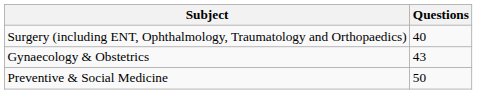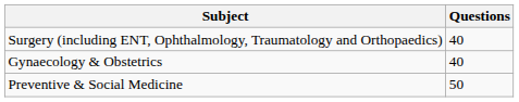Gynaecology & Obstetrics | Questions: 43 -> 40
